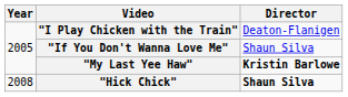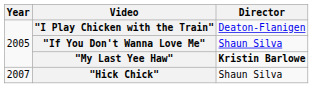"Hick Chick" | Year: 2008 -> 2007
"Hick Chick" | Director: bold -> normal
